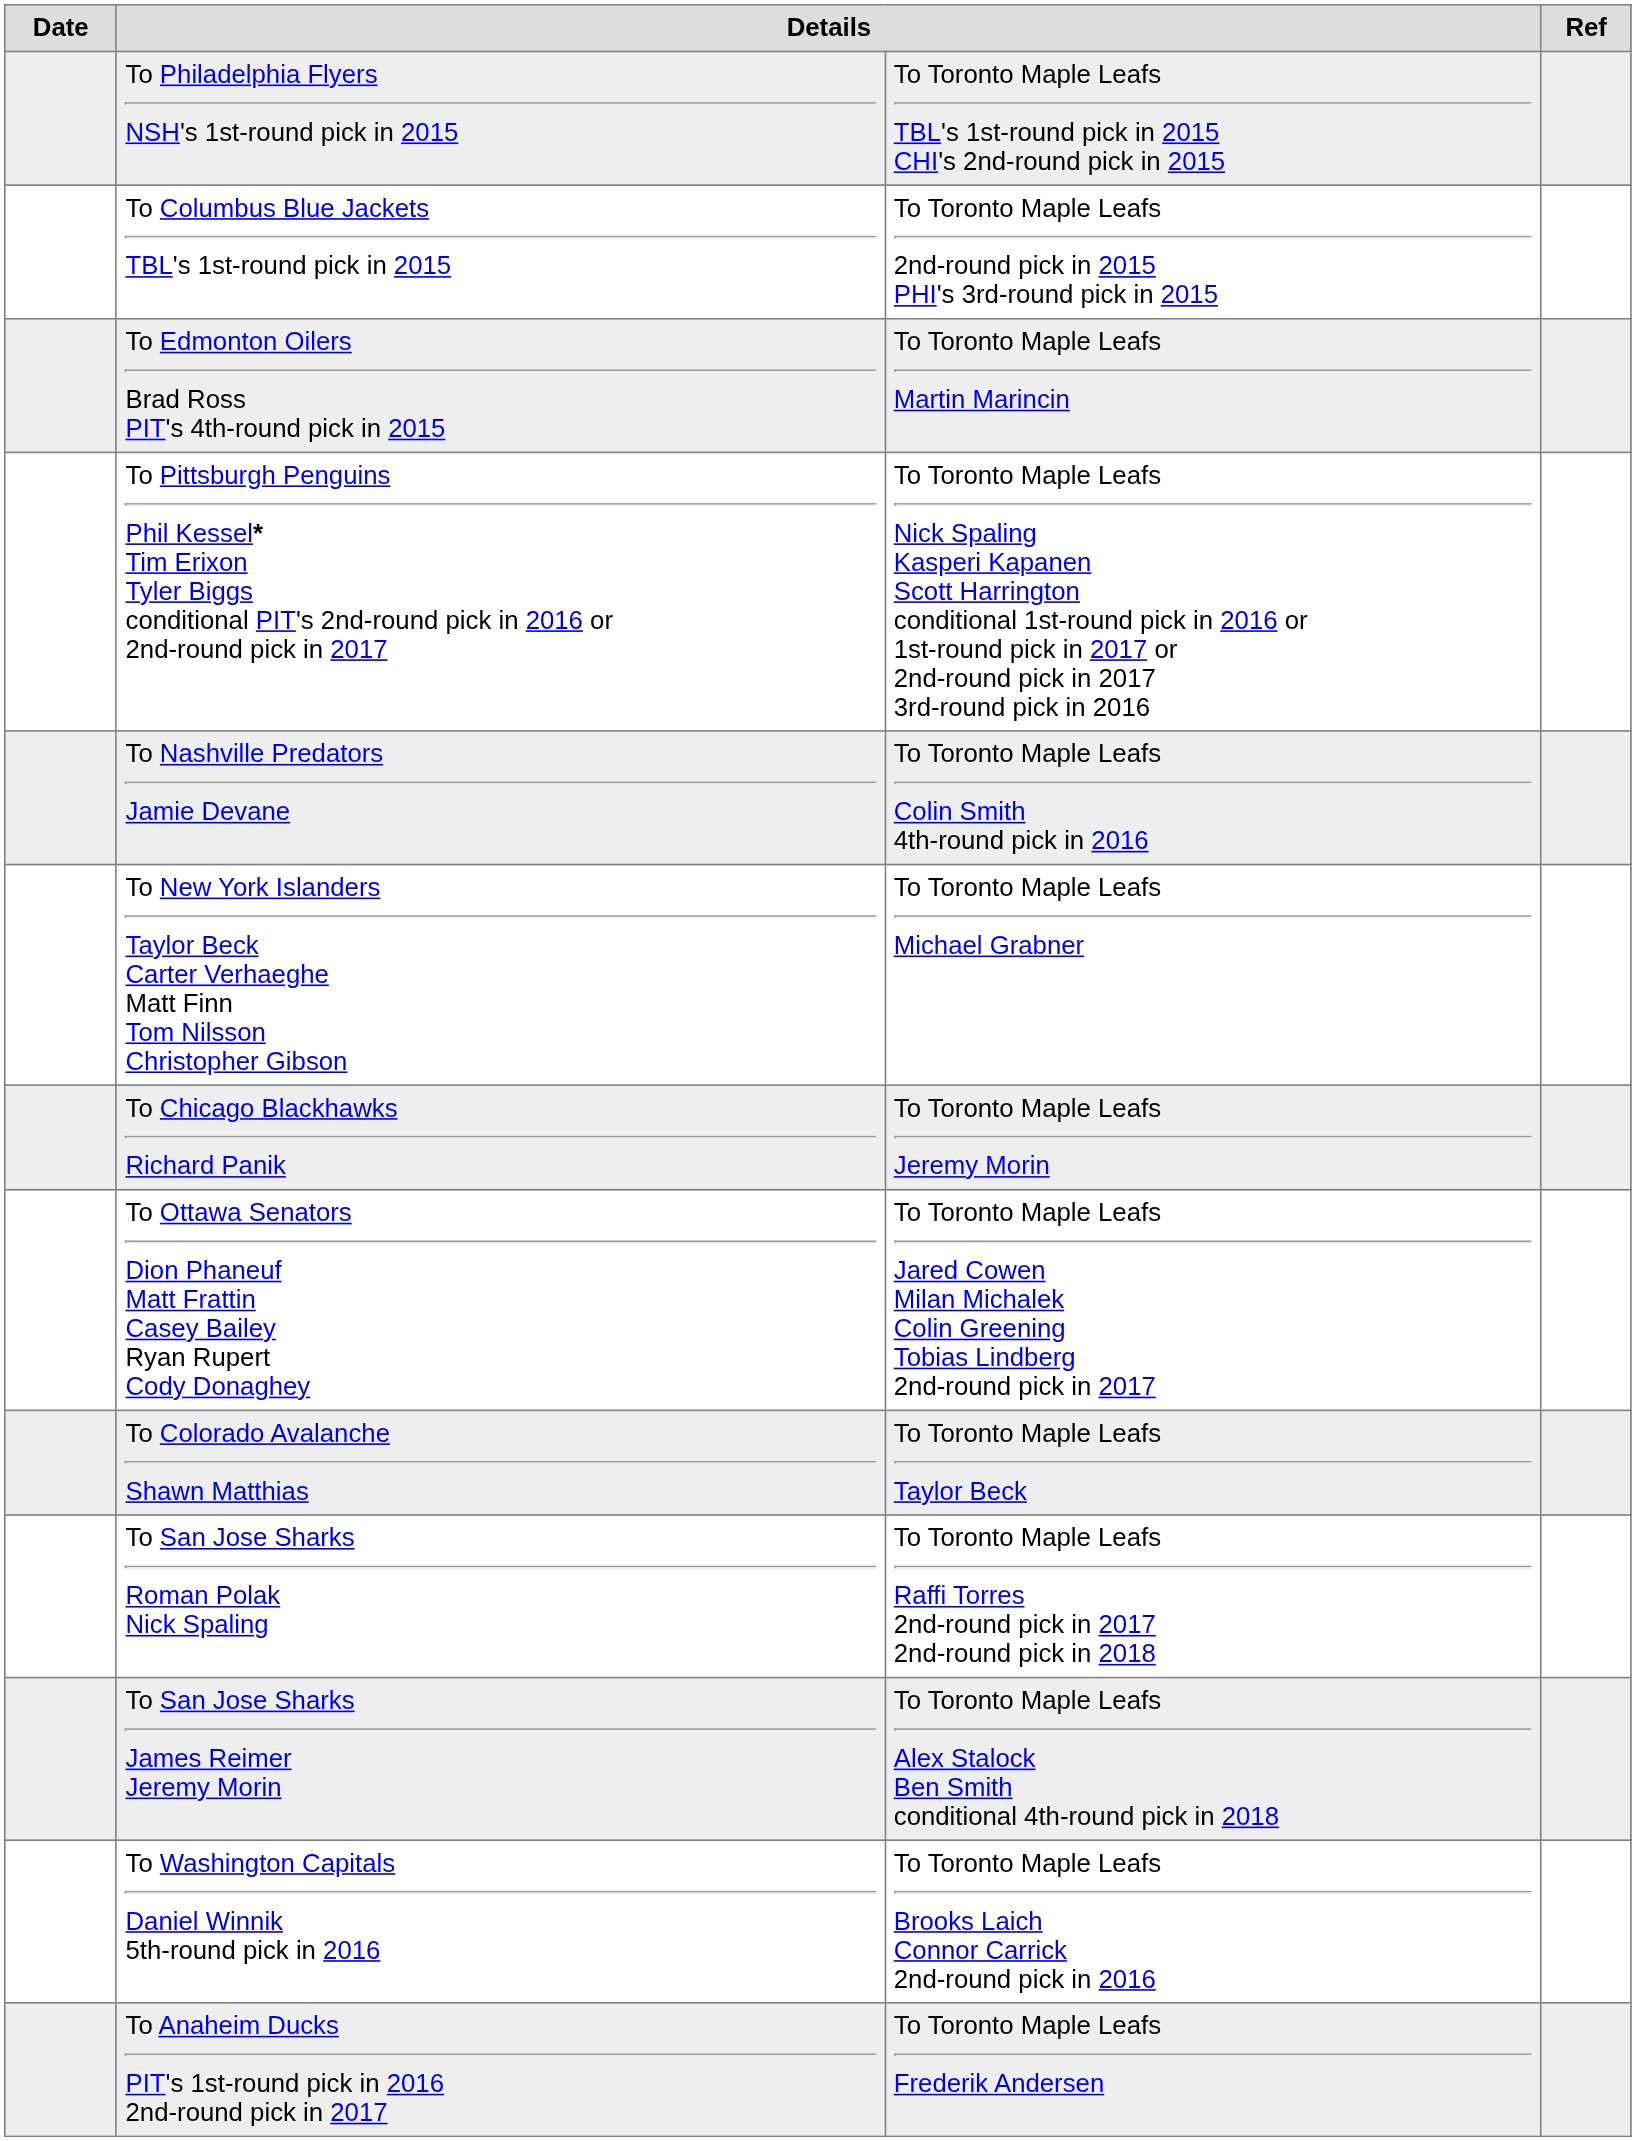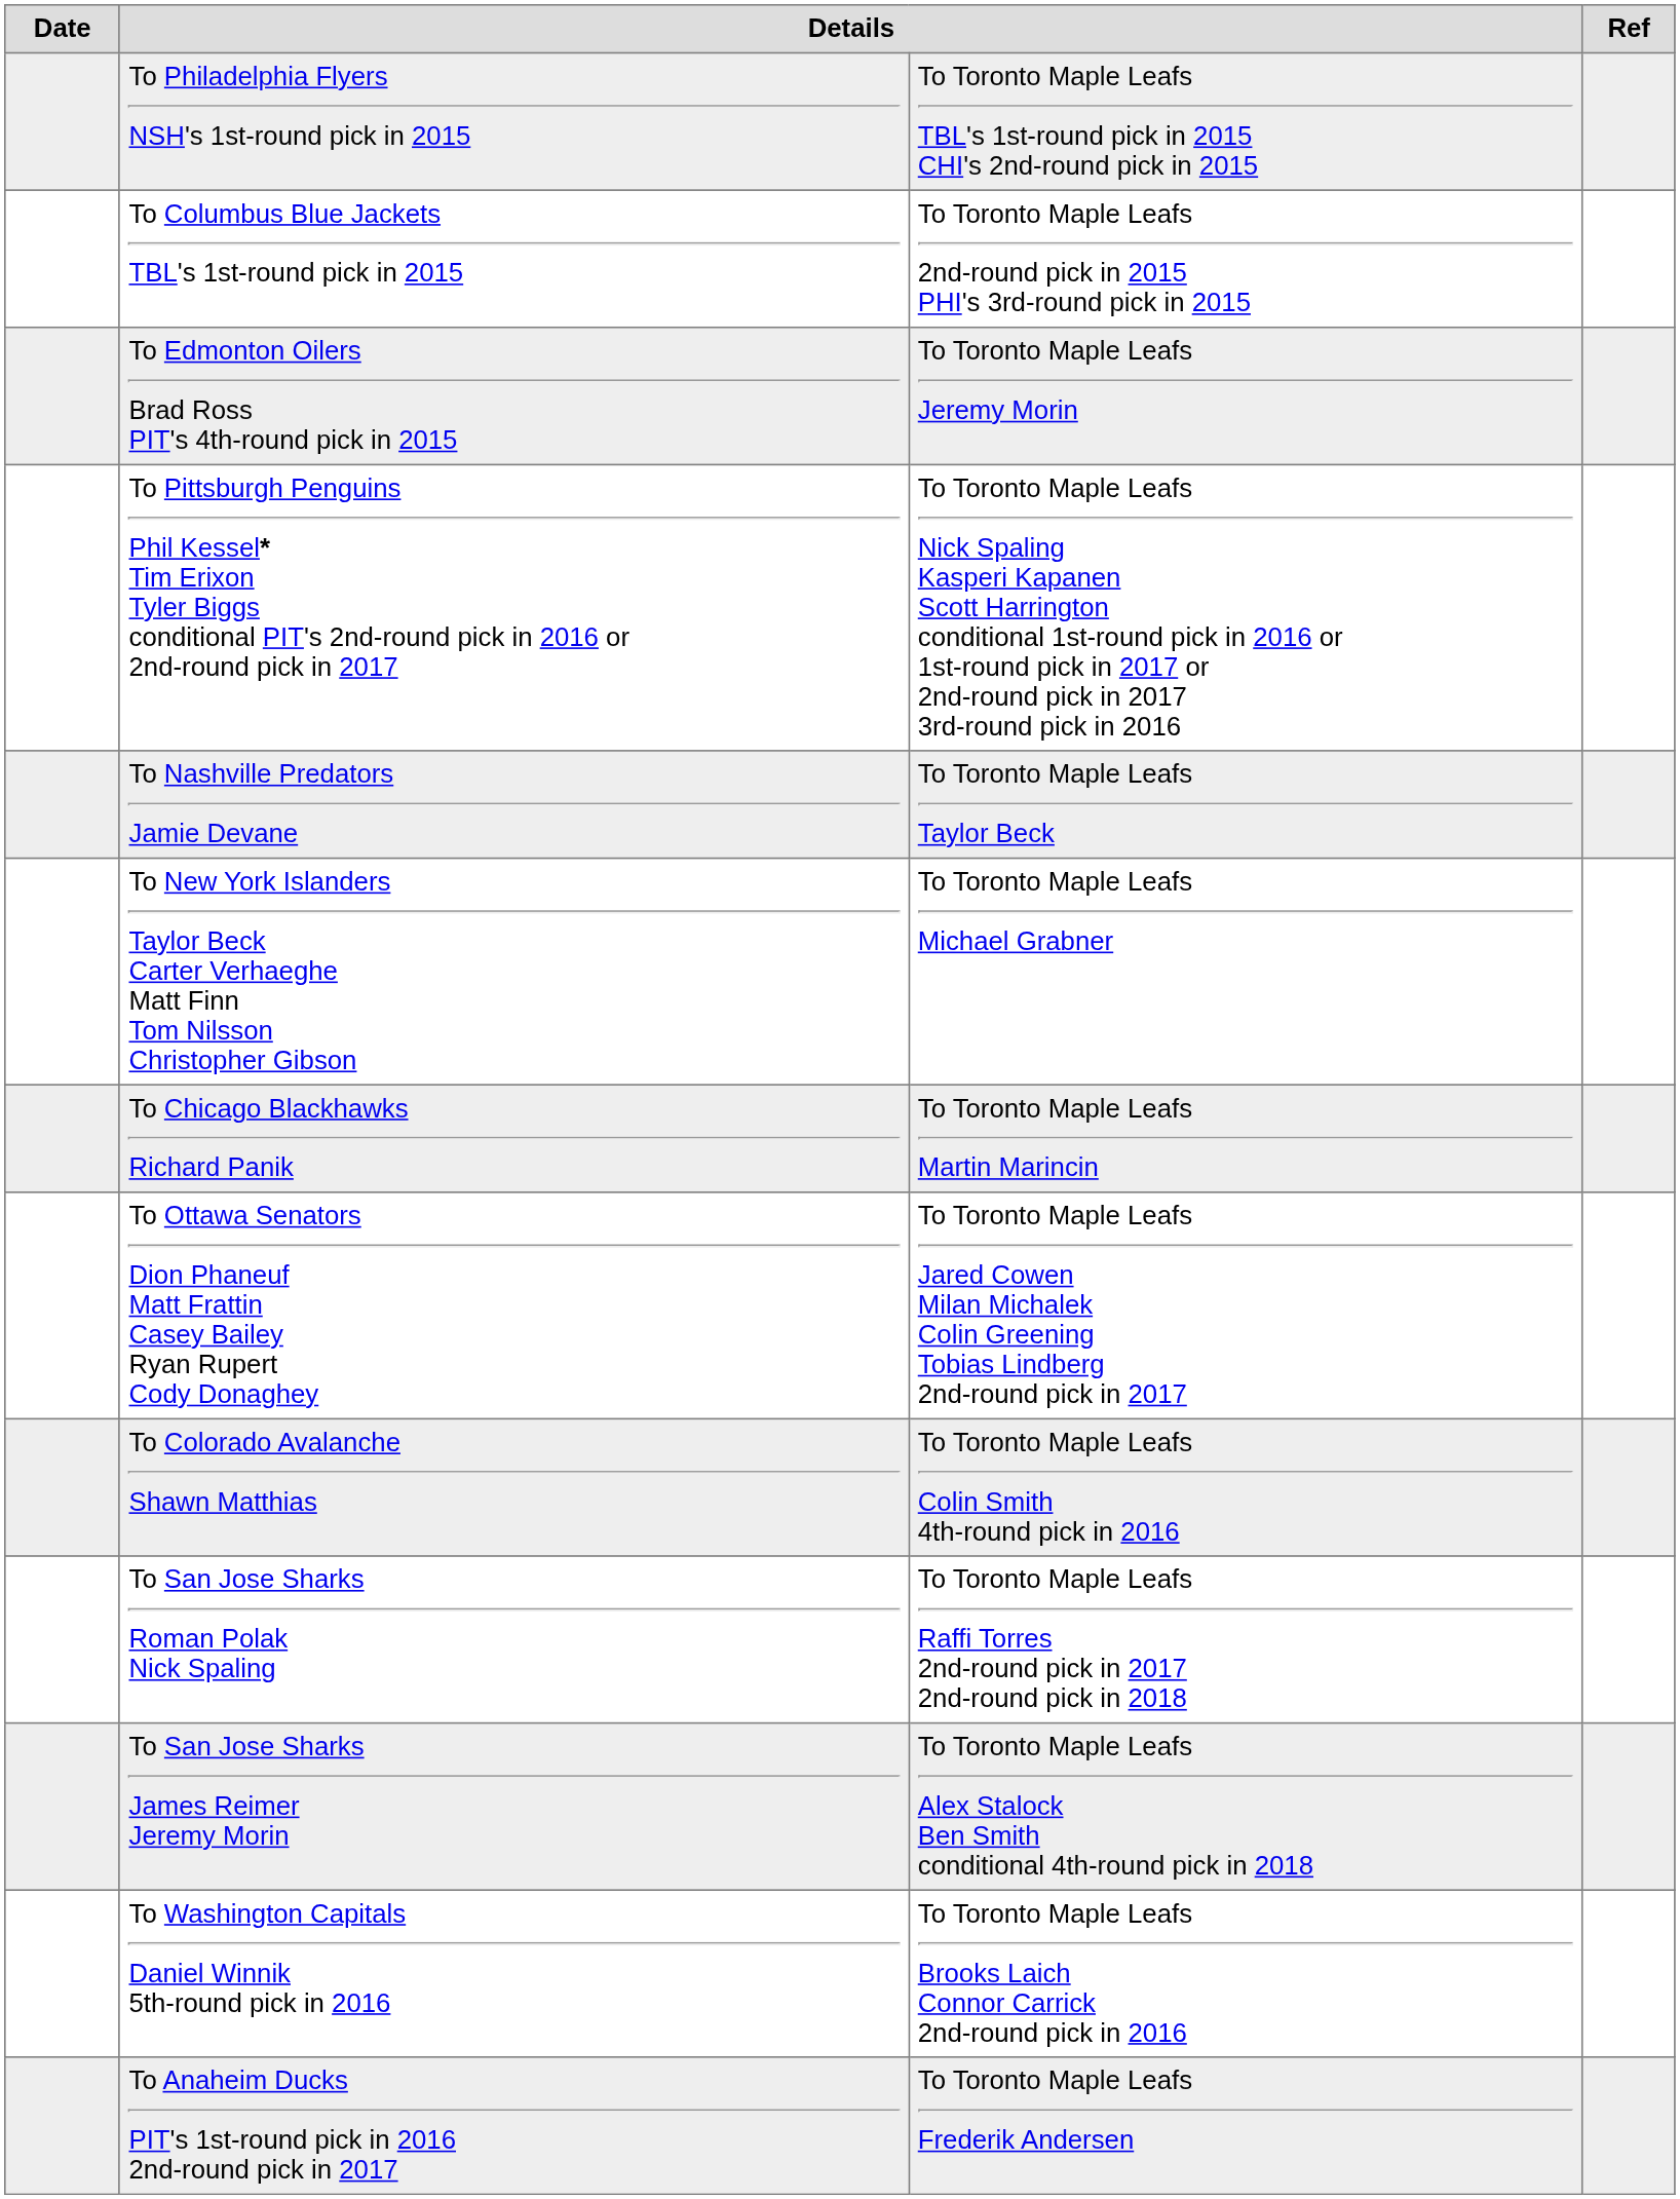To Edmonton Oilers Brad Ross PIT's 4th-round pick in 2015 | column 3: To Toronto Maple Leafs Martin Marincin -> To Toronto Maple Leafs Jeremy Morin
To Nashville Predators Jamie Devane | column 3: To Toronto Maple Leafs Colin Smith 4th-round pick in 2016 -> To Toronto Maple Leafs Taylor Beck
To Chicago Blackhawks Richard Panik | column 3: To Toronto Maple Leafs Jeremy Morin -> To Toronto Maple Leafs Martin Marincin
To Colorado Avalanche Shawn Matthias | column 3: To Toronto Maple Leafs Taylor Beck -> To Toronto Maple Leafs Colin Smith 4th-round pick in 2016
